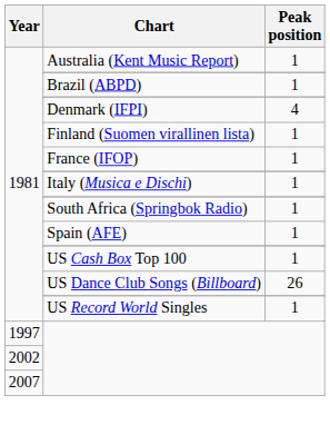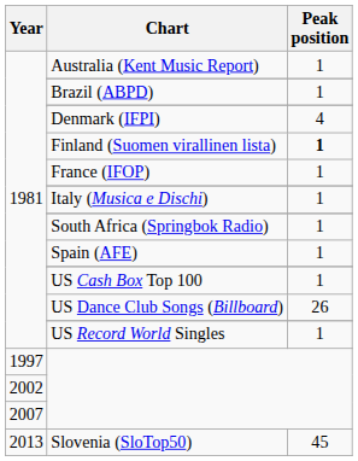Finland (Suomen virallinen lista) | Peak position: normal -> bold
+ row: 2013 | Slovenia (SloTop50) | 45
